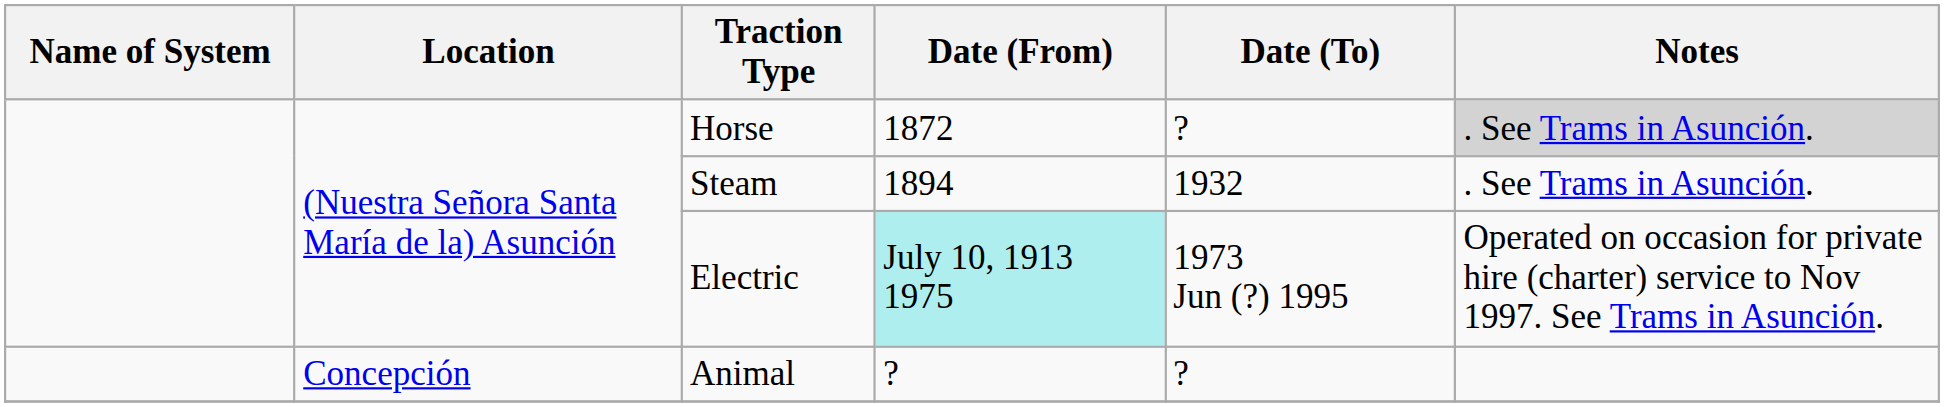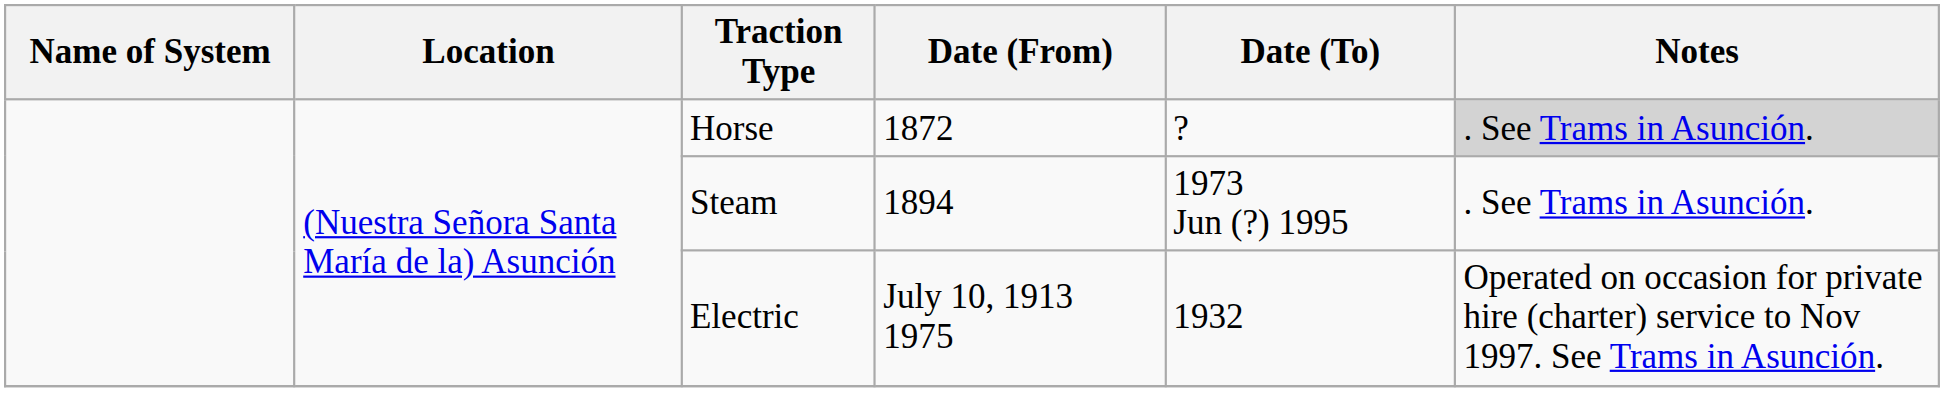Steam | Date (To): 1932 -> 1973 Jun (?) 1995
Electric | Date (From): paleturquoise background -> no background
Electric | Date (To): 1973 Jun (?) 1995 -> 1932
- row: Concepción | Animal | ? | ?
